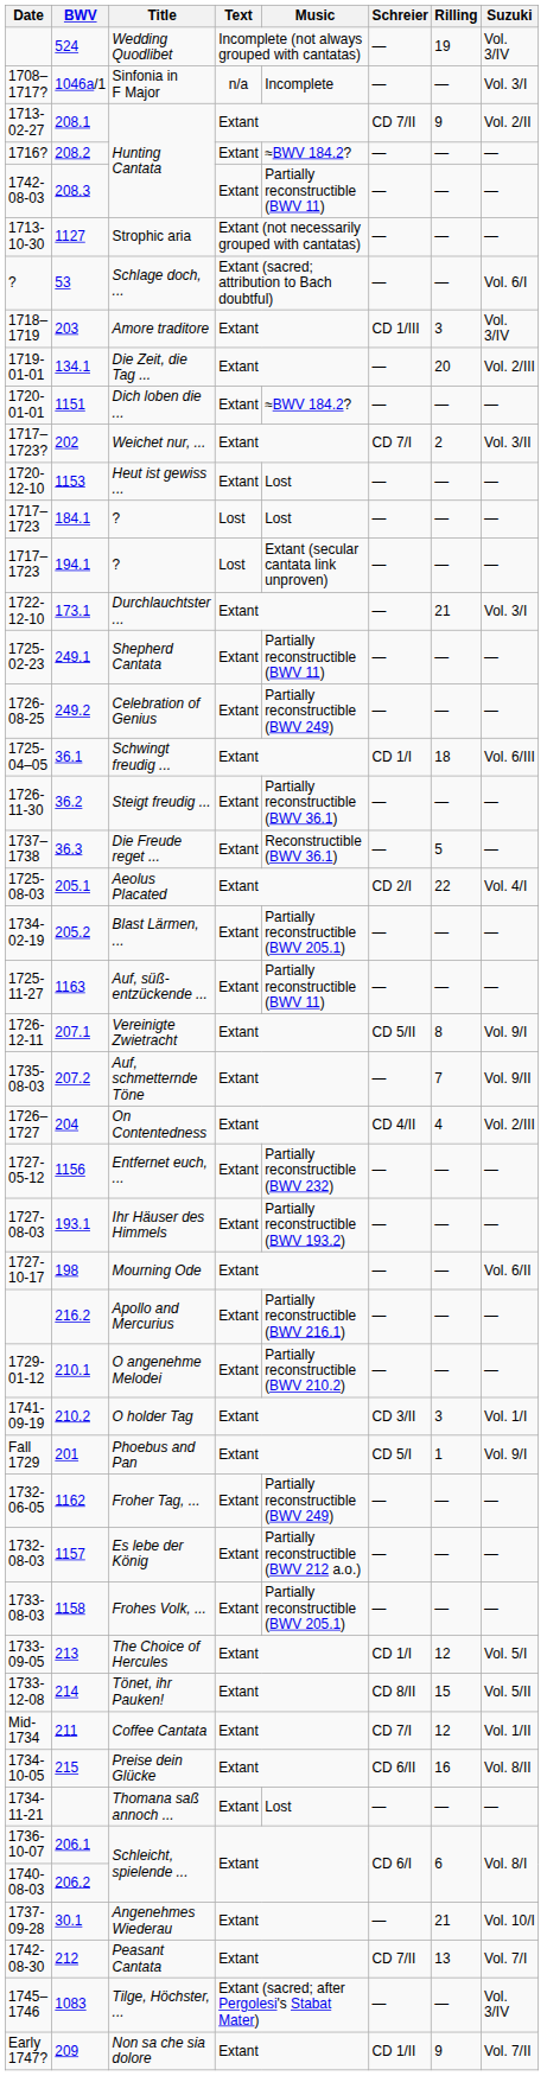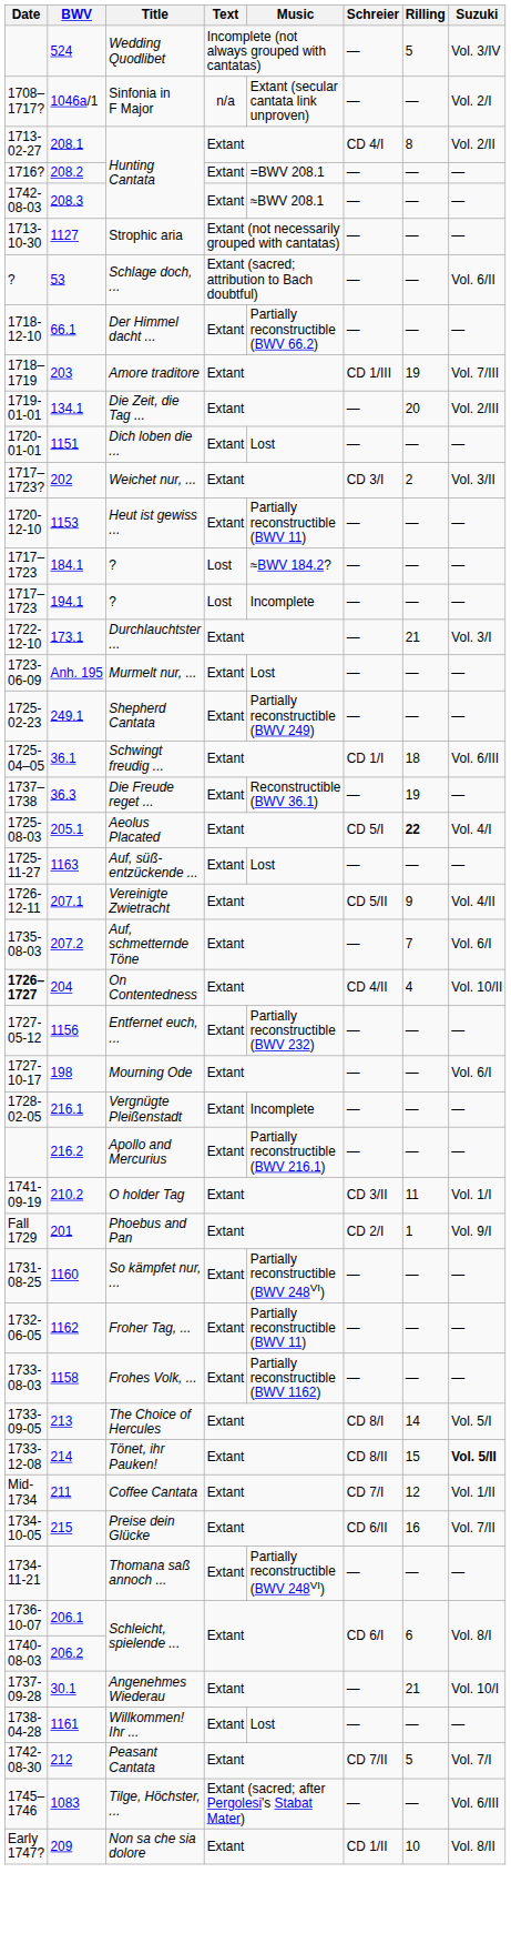Wedding Quodlibet | Rilling: 19 -> 5
Sinfonia in F Major | Music: Incomplete -> Extant (secular cantata link unproven)
Sinfonia in F Major | Suzuki: Vol. 3/I -> Vol. 2/I
208.1 / Hunting Cantata | Schreier: CD 7/II -> CD 4/I
208.1 / Hunting Cantata | Rilling: 9 -> 8
208.2 / Hunting Cantata | Music: ≈BWV 184.2? -> =BWV 208.1
208.3 / Hunting Cantata | Music: Partially reconstructible (BWV 11) -> ≈BWV 208.1
Schlage doch, ... | Suzuki: Vol. 6/I -> Vol. 6/II
+ row: 1718-12-10 | 66.1 | Der Himmel dacht ... | Extant | Partially reconstructible (BWV 66.2) | — | — | —
Amore traditore | Rilling: 3 -> 19
Amore traditore | Suzuki: Vol. 3/IV -> Vol. 7/III
Dich loben die ... | Music: ≈BWV 184.2? -> Lost
Weichet nur, ... | Schreier: CD 7/I -> CD 3/I
Heut ist gewiss ... | Music: Lost -> Partially reconstructible (BWV 11)
184.1 / ? | Music: Lost -> ≈BWV 184.2?
194.1 / ? | Music: Extant (secular cantata link unproven) -> Incomplete
+ row: 1723-06-09 | Anh. 195 | Murmelt nur, ... | Extant | Lost | — | — | —
Shepherd Cantata | Music: Partially reconstructible (BWV 11) -> Partially reconstructible (BWV 249)
- row: 1726-08-25 | 249.2 | Celebration of Genius | Extant | Partially reconstructible (BWV 249) | — | — | —
- row: 1726-11-30 | 36.2 | Steigt freudig ... | Extant | Partially reconstructible (BWV 36.1) | — | — | —
Die Freude reget ... | Rilling: 5 -> 19
Aeolus Placated | Schreier: CD 2/I -> CD 5/I
Aeolus Placated | Rilling: normal -> bold
- row: 1734-02-19 | 205.2 | Blast Lärmen, ... | Extant | Partially reconstructible (BWV 205.1) | — | — | —
Auf, süß-entzückende ... | Music: Partially reconstructible (BWV 11) -> Lost
Vereinigte Zwietracht | Rilling: 8 -> 9
Vereinigte Zwietracht | Suzuki: Vol. 9/I -> Vol. 4/II
Auf, schmetternde Töne | Suzuki: Vol. 9/II -> Vol. 6/I
On Contentedness | Date: normal -> bold
On Contentedness | Suzuki: Vol. 2/III -> Vol. 10/II
- row: 1727-08-03 | 193.1 | Ihr Häuser des Himmels | Extant | Partially reconstructible (BWV 193.2) | — | — | —
Mourning Ode | Suzuki: Vol. 6/II -> Vol. 6/I
+ row: 1728-02-05 | 216.1 | Vergnügte Pleißenstadt | Extant | Incomplete | — | — | —
- row: 1729-01-12 | 210.1 | O angenehme Melodei | Extant | Partially reconstructible (BWV 210.2) | — | — | —
O holder Tag | Rilling: 3 -> 11
Phoebus and Pan | Schreier: CD 5/I -> CD 2/I
+ row: 1731-08-25 | 1160 | So kämpfet nur, ... | Extant | Partially reconstructible (BWV 248VI) | — | — | —
Froher Tag, ... | Music: Partially reconstructible (BWV 249) -> Partially reconstructible (BWV 11)
- row: 1732-08-03 | 1157 | Es lebe der König | Extant | Partially reconstructible (BWV 212 a.o.) | — | — | —
Frohes Volk, ... | Music: Partially reconstructible (BWV 205.1) -> Partially reconstructible (BWV 1162)
The Choice of Hercules | Schreier: CD 1/I -> CD 8/I
The Choice of Hercules | Rilling: 12 -> 14
Tönet, ihr Pauken! | Suzuki: normal -> bold
Preise dein Glücke | Suzuki: Vol. 8/II -> Vol. 7/II
Thomana saß annoch ... | Music: Lost -> Partially reconstructible (BWV 248VI)
+ row: 1738-04-28 | 1161 | Willkommen! Ihr ... | Extant | Lost | — | — | —
Peasant Cantata | Rilling: 13 -> 5
Tilge, Höchster, ... | Suzuki: Vol. 3/IV -> Vol. 6/III
Non sa che sia dolore | Rilling: 9 -> 10
Non sa che sia dolore | Suzuki: Vol. 7/II -> Vol. 8/II
